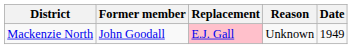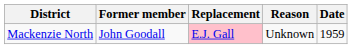Mackenzie North | Date: 1949 -> 1959
